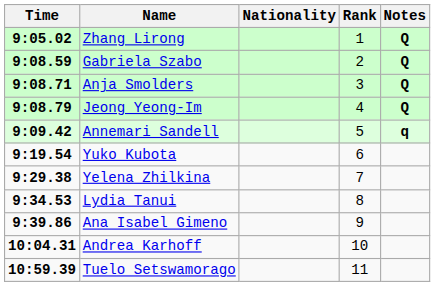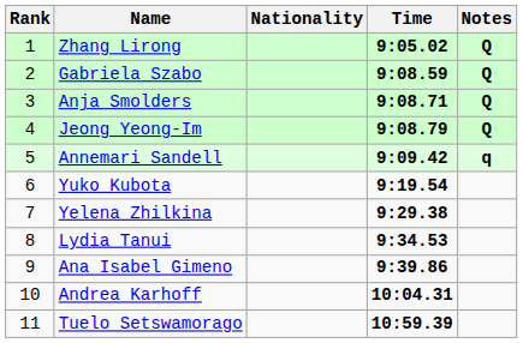columns swapped: Rank <-> Time
